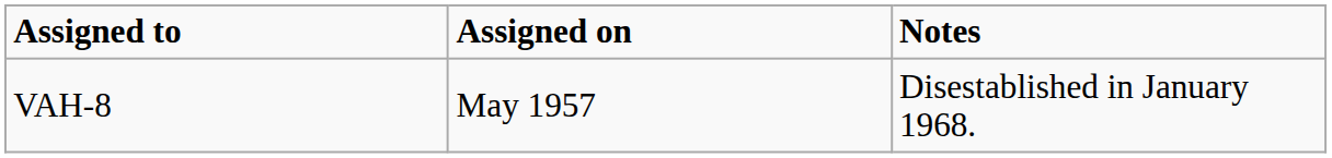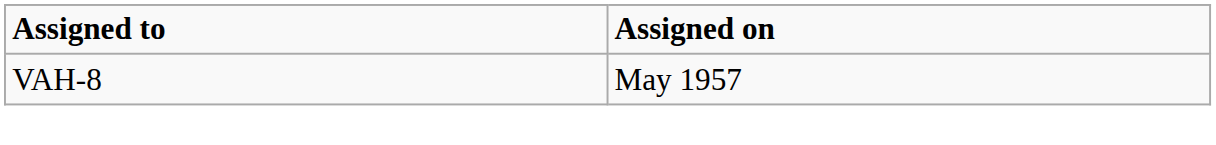- column: Notes | Disestablished in January 1968.
